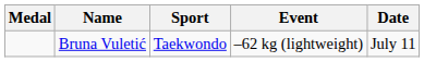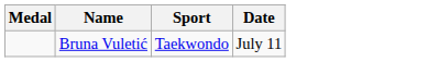- column: Event | –62 kg (lightweight)
